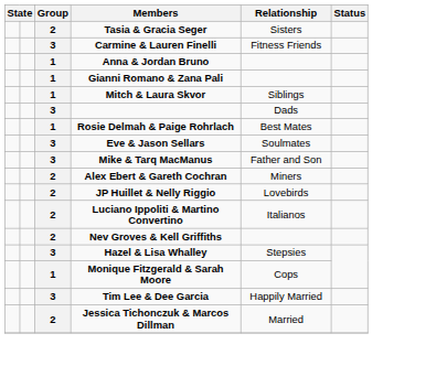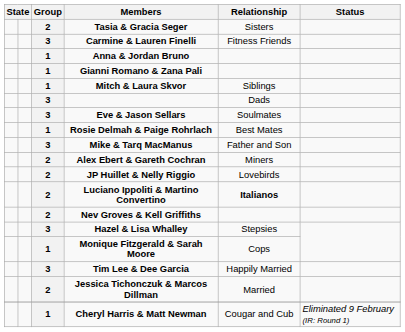rows swapped: Eve & Jason Sellars <-> Rosie Delmah & Paige Rohrlach
Luciano Ippoliti & Martino Convertino | Relationship: normal -> bold
+ row: 1 | Cheryl Harris & Matt Newman | Cougar and Cub | Eliminated 9 February (IR: Round 1)
